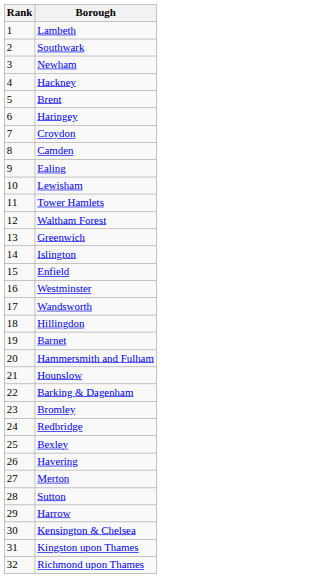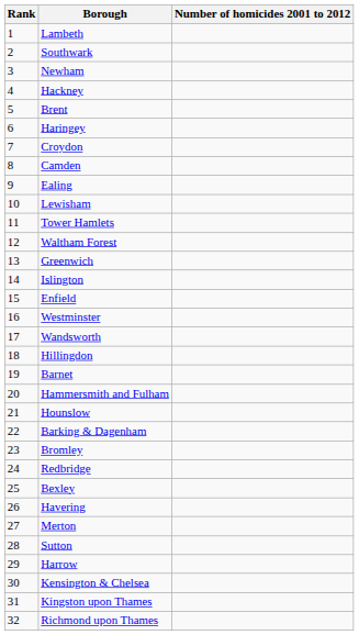+ column: Number of homicides 2001 to 2012
